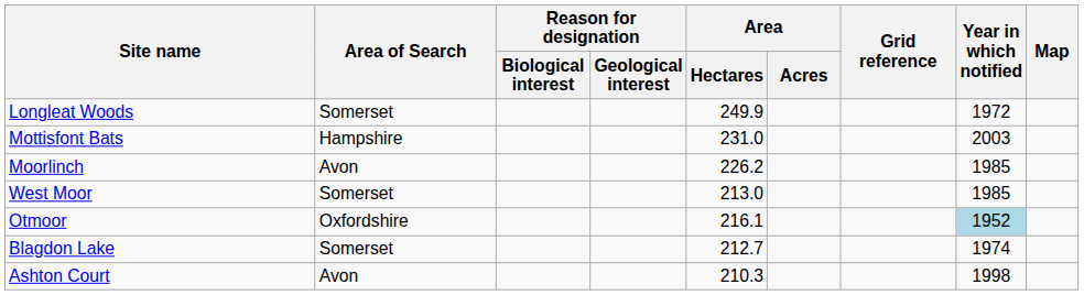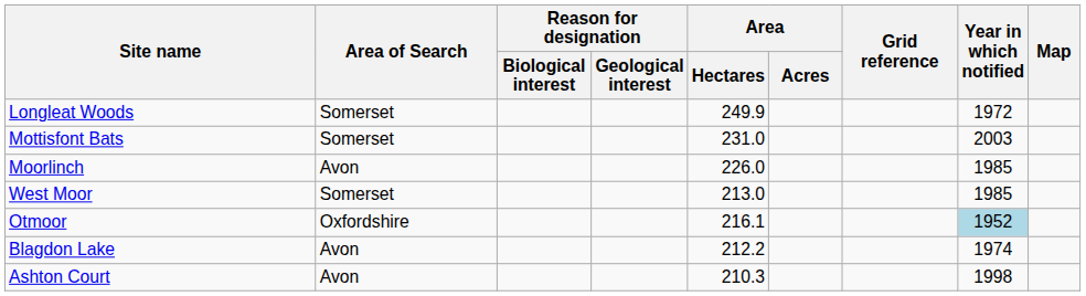Mottisfont Bats | Area of Search: Hampshire -> Somerset
Moorlinch | Area / Hectares: 226.2 -> 226.0
Blagdon Lake | Area of Search: Somerset -> Avon
Blagdon Lake | Area / Hectares: 212.7 -> 212.2
